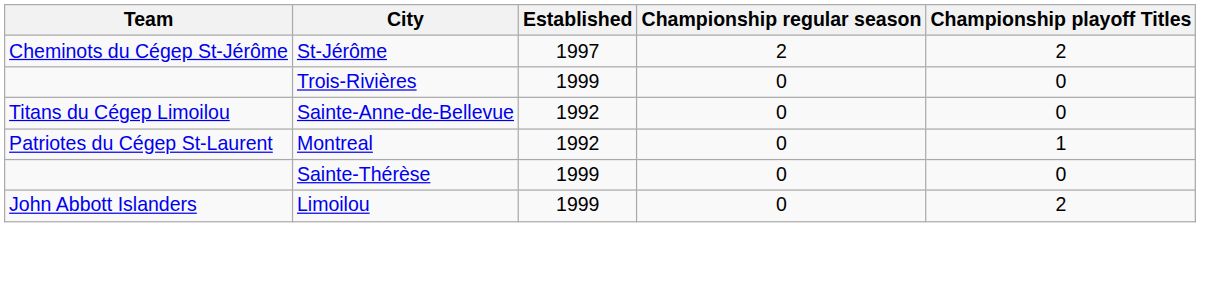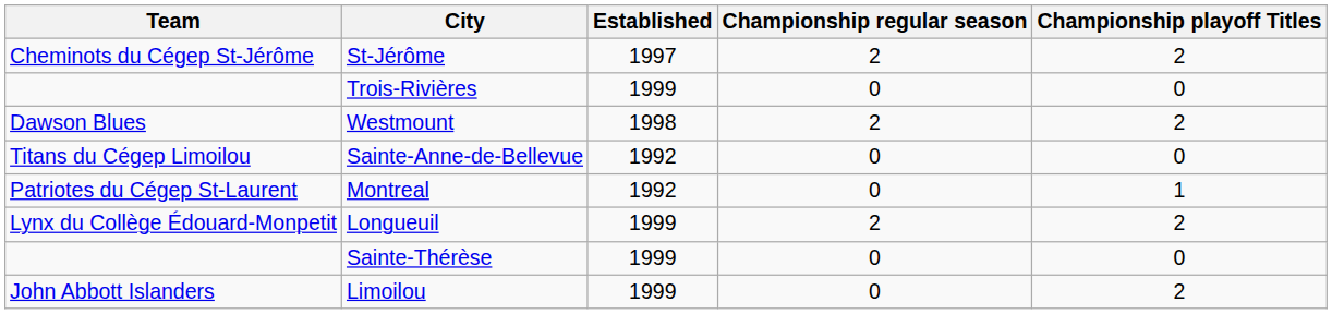+ row: Dawson Blues | Westmount | 1998 | 2 | 2
+ row: Lynx du Collège Édouard-Monpetit | Longueuil | 1999 | 2 | 2
